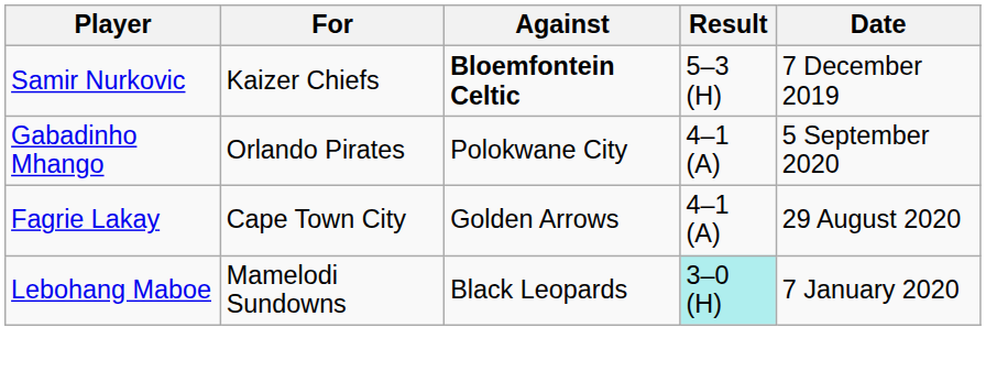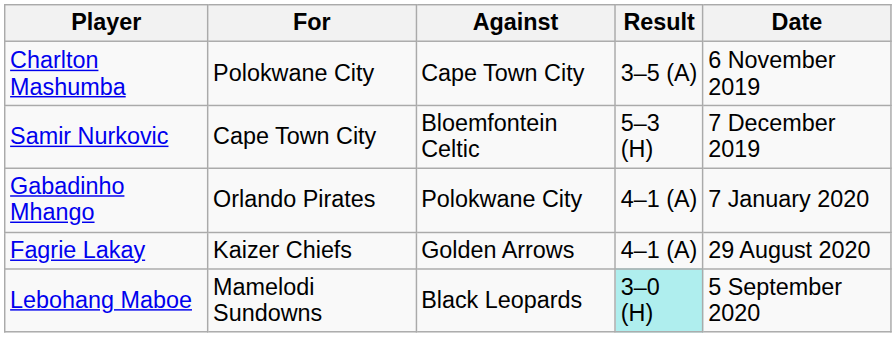+ row: Charlton Mashumba | Polokwane City | Cape Town City | 3–5 (A) | 6 November 2019
Samir Nurkovic | For: Kaizer Chiefs -> Cape Town City
Samir Nurkovic | Against: bold -> normal
Gabadinho Mhango | Date: 5 September 2020 -> 7 January 2020
Fagrie Lakay | For: Cape Town City -> Kaizer Chiefs
Lebohang Maboe | Date: 7 January 2020 -> 5 September 2020
